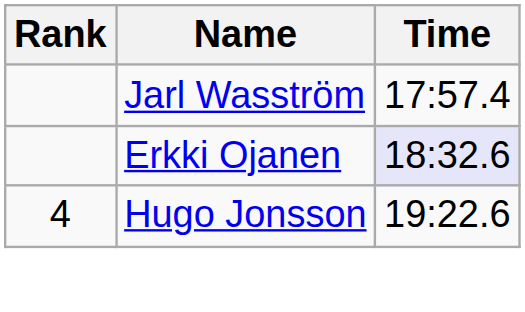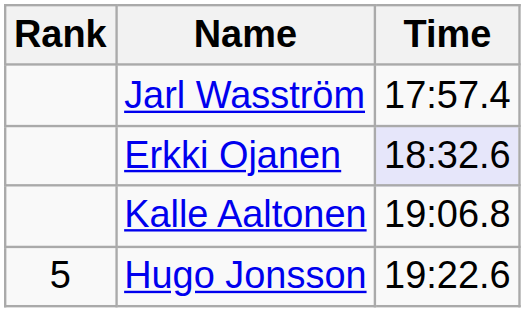+ row: Kalle Aaltonen | 19:06.8
Hugo Jonsson | Rank: 4 -> 5
